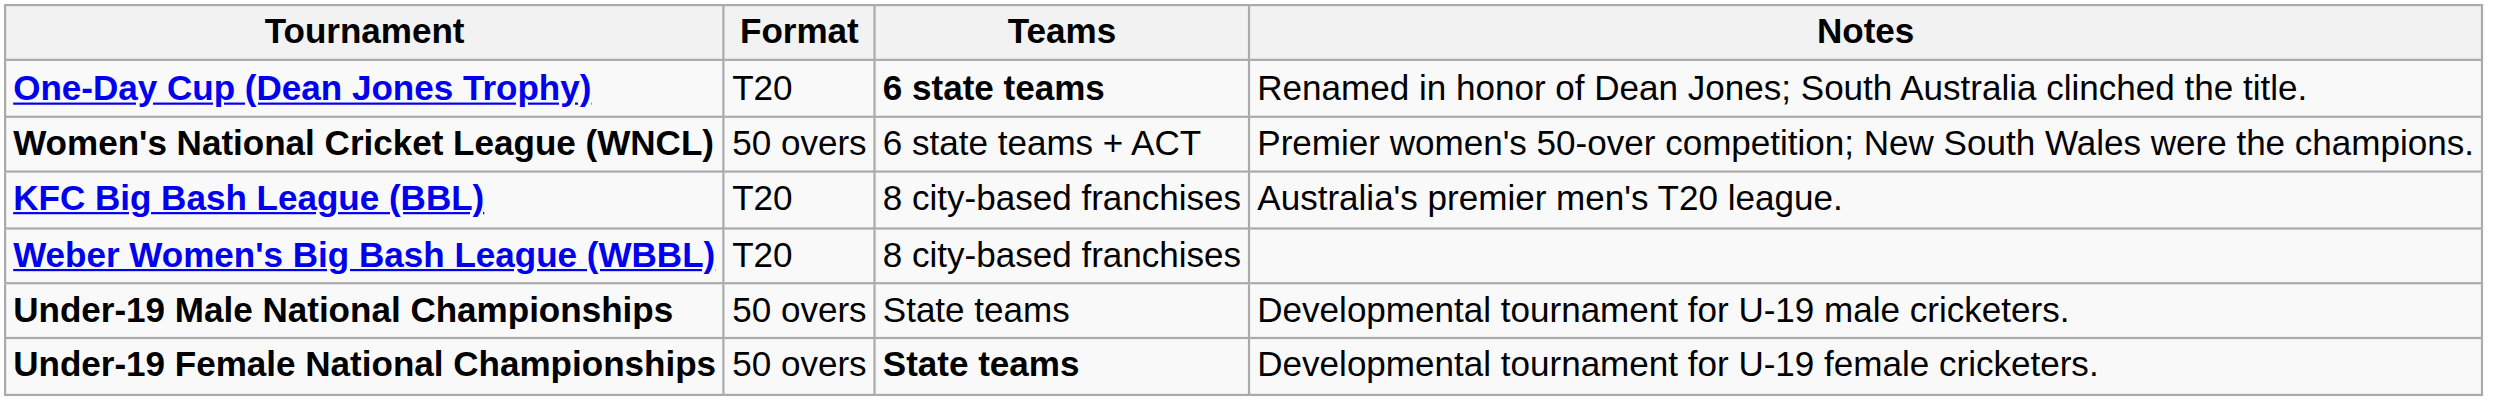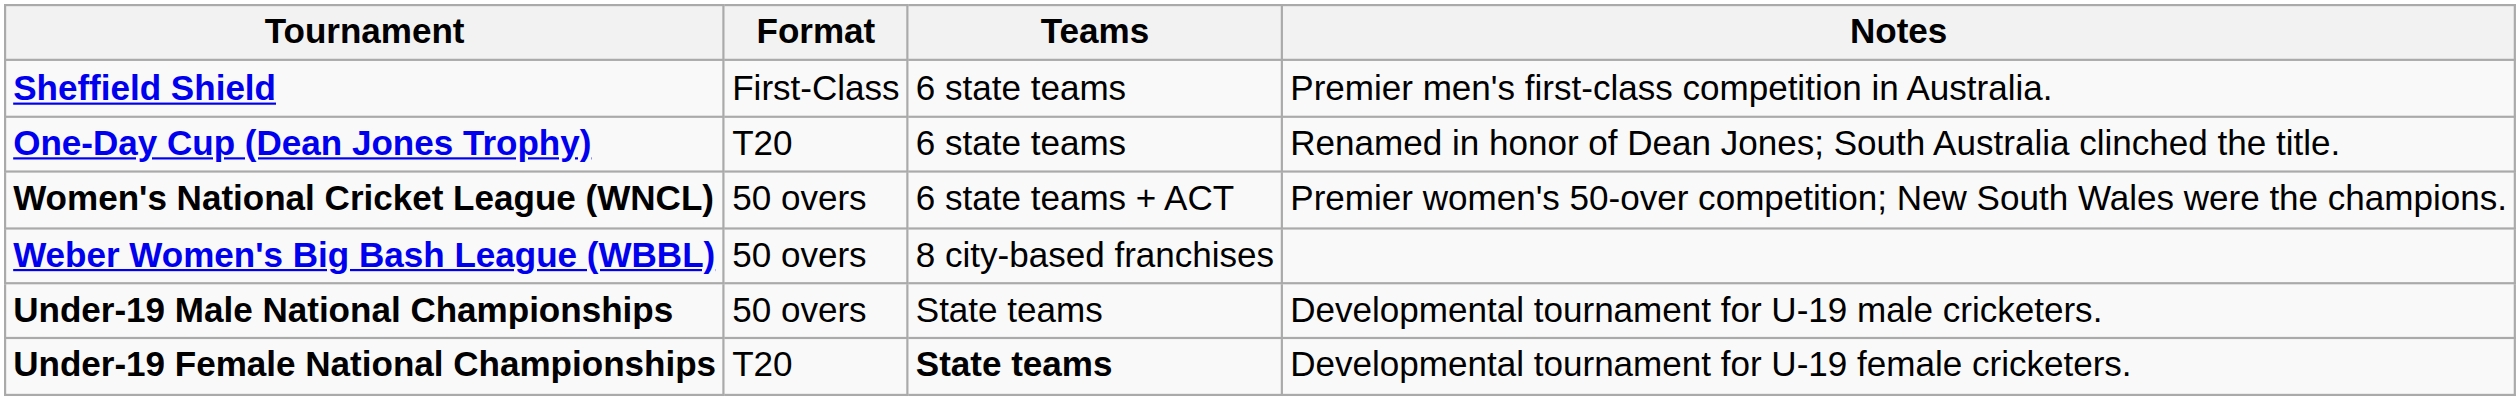+ row: Sheffield Shield | First-Class | 6 state teams | Premier men's first-class competition in Australia.
One-Day Cup (Dean Jones Trophy) | Teams: bold -> normal
- row: KFC Big Bash League (BBL) | T20 | 8 city-based franchises | Australia's premier men's T20 league.
Weber Women's Big Bash League (WBBL) | Format: T20 -> 50 overs
Under-19 Female National Championships | Format: 50 overs -> T20
